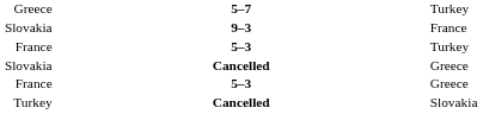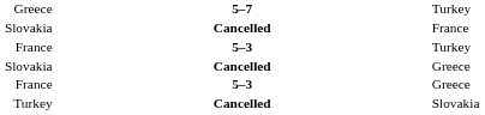Slovakia / France | column 2: 9–3 -> Cancelled
